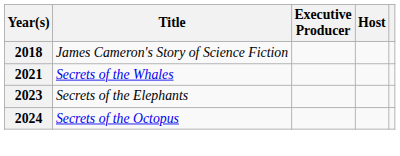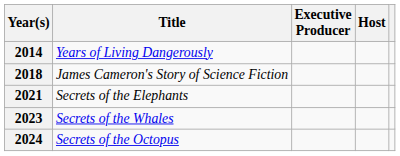+ row: 2014 | Years of Living Dangerously
2021 | Title: Secrets of the Whales -> Secrets of the Elephants
2023 | Title: Secrets of the Elephants -> Secrets of the Whales
